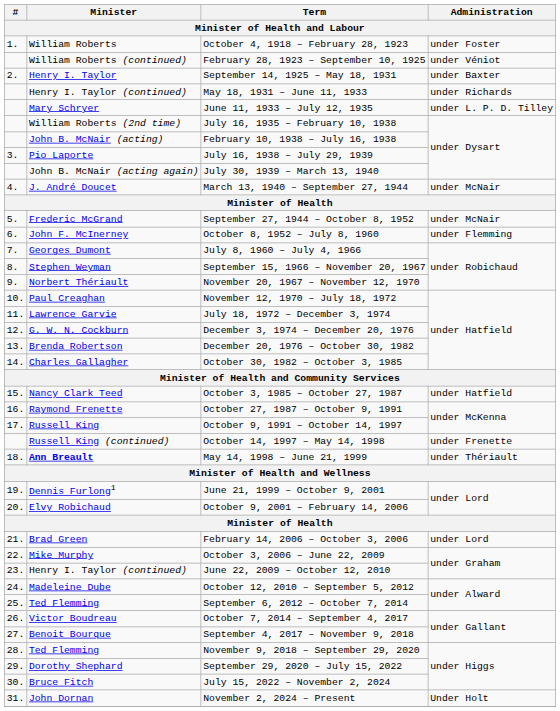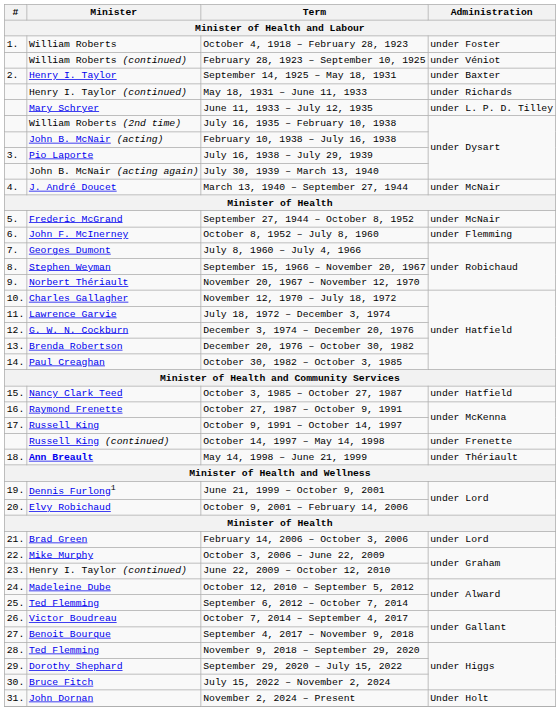November 12, 1970 – July 18, 1972 | Minister: Paul Creaghan -> Charles Gallagher
October 30, 1982 – October 3, 1985 | Minister: Charles Gallagher -> Paul Creaghan
